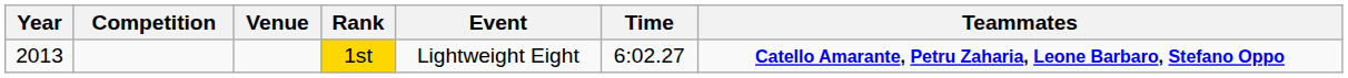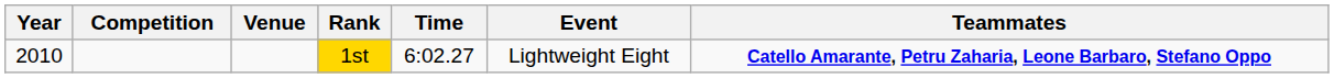columns swapped: Event <-> Time
1st | Year: 2013 -> 2010
